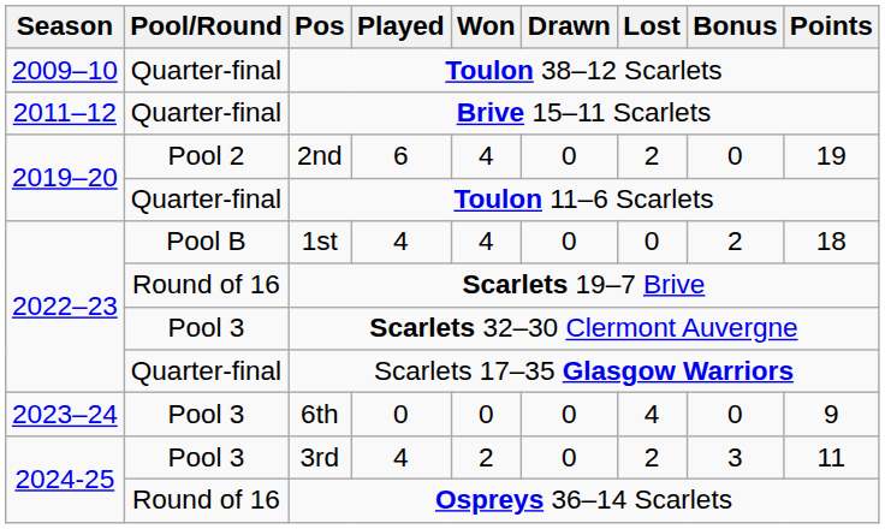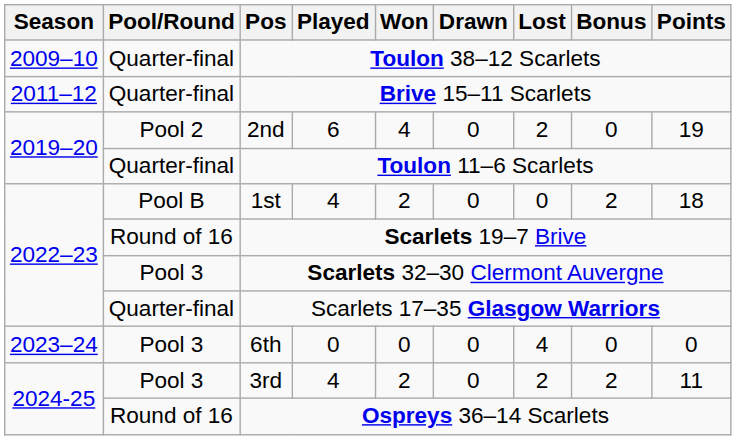1st | Won: 4 -> 2
6th | Points: 9 -> 0
3rd | Bonus: 3 -> 2
